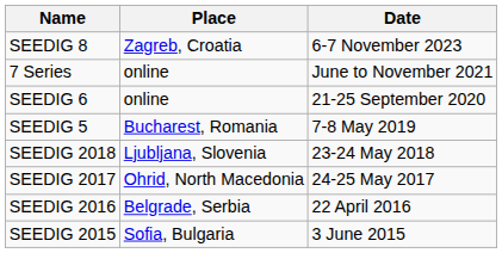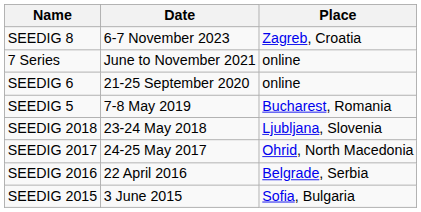columns swapped: Place <-> Date
